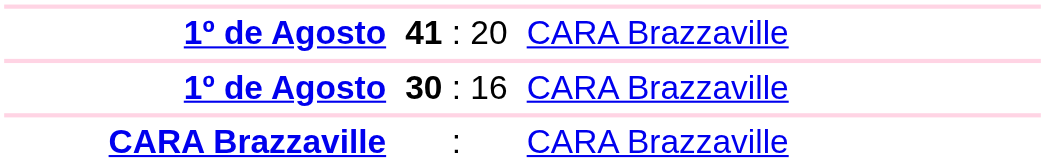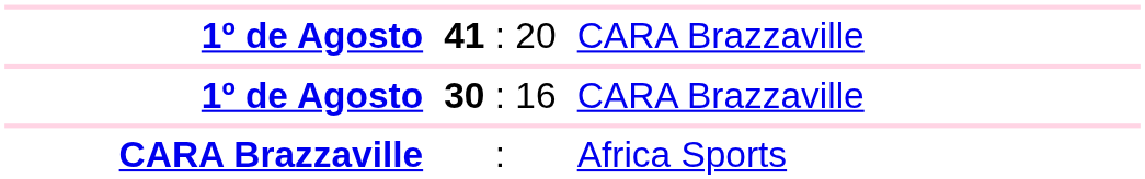: | column 3: CARA Brazzaville -> Africa Sports
